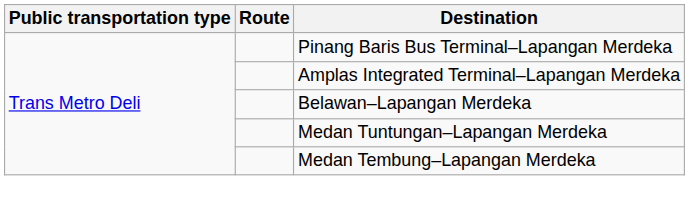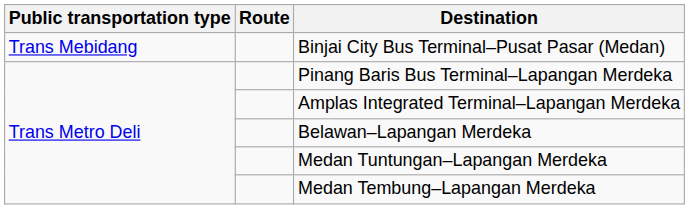+ row: Trans Mebidang | Binjai City Bus Terminal–Pusat Pasar (Medan)
